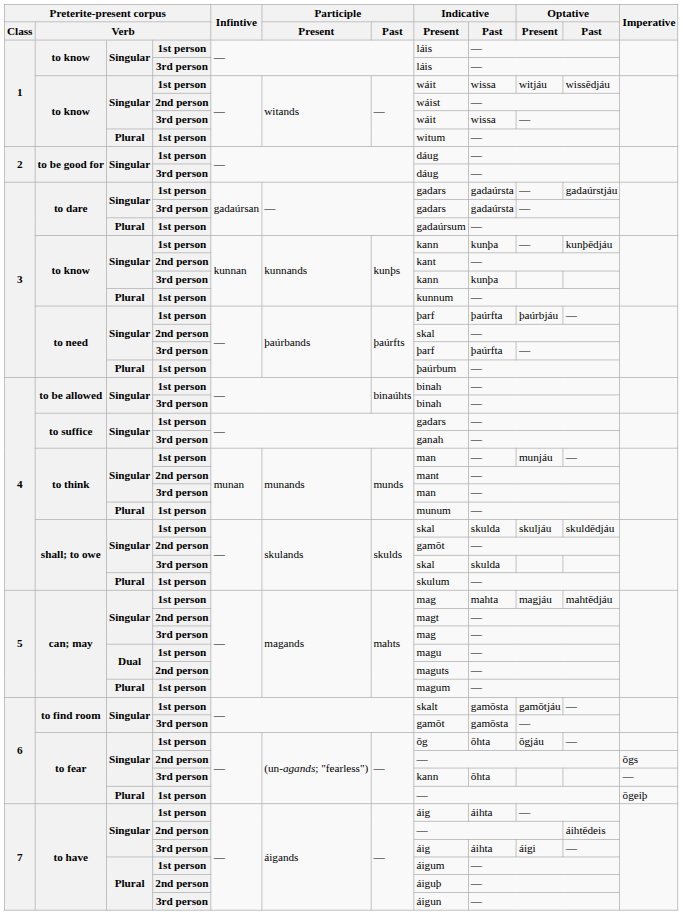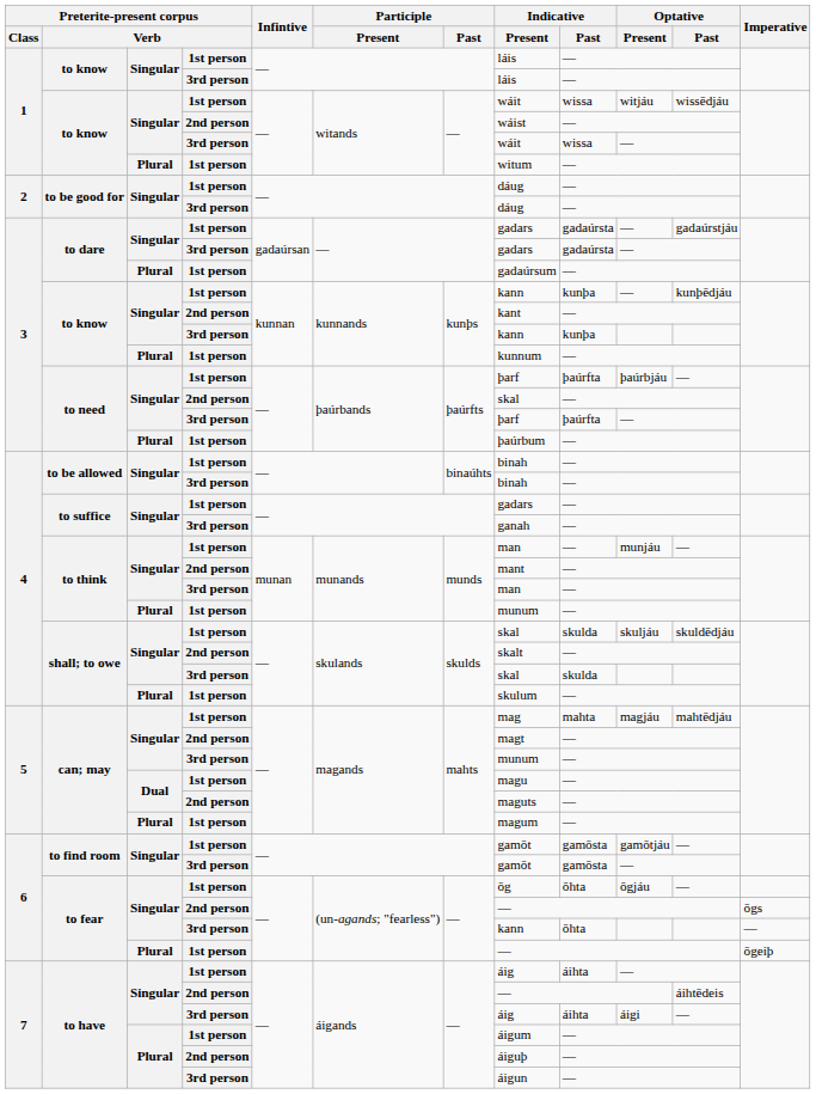shall; to owe / 2nd person | Indicative / Present: gamōt -> skalt
can; may / 3rd person | Indicative / Present: mag -> munum
to find room / 1st person | Indicative / Present: skalt -> gamōt
